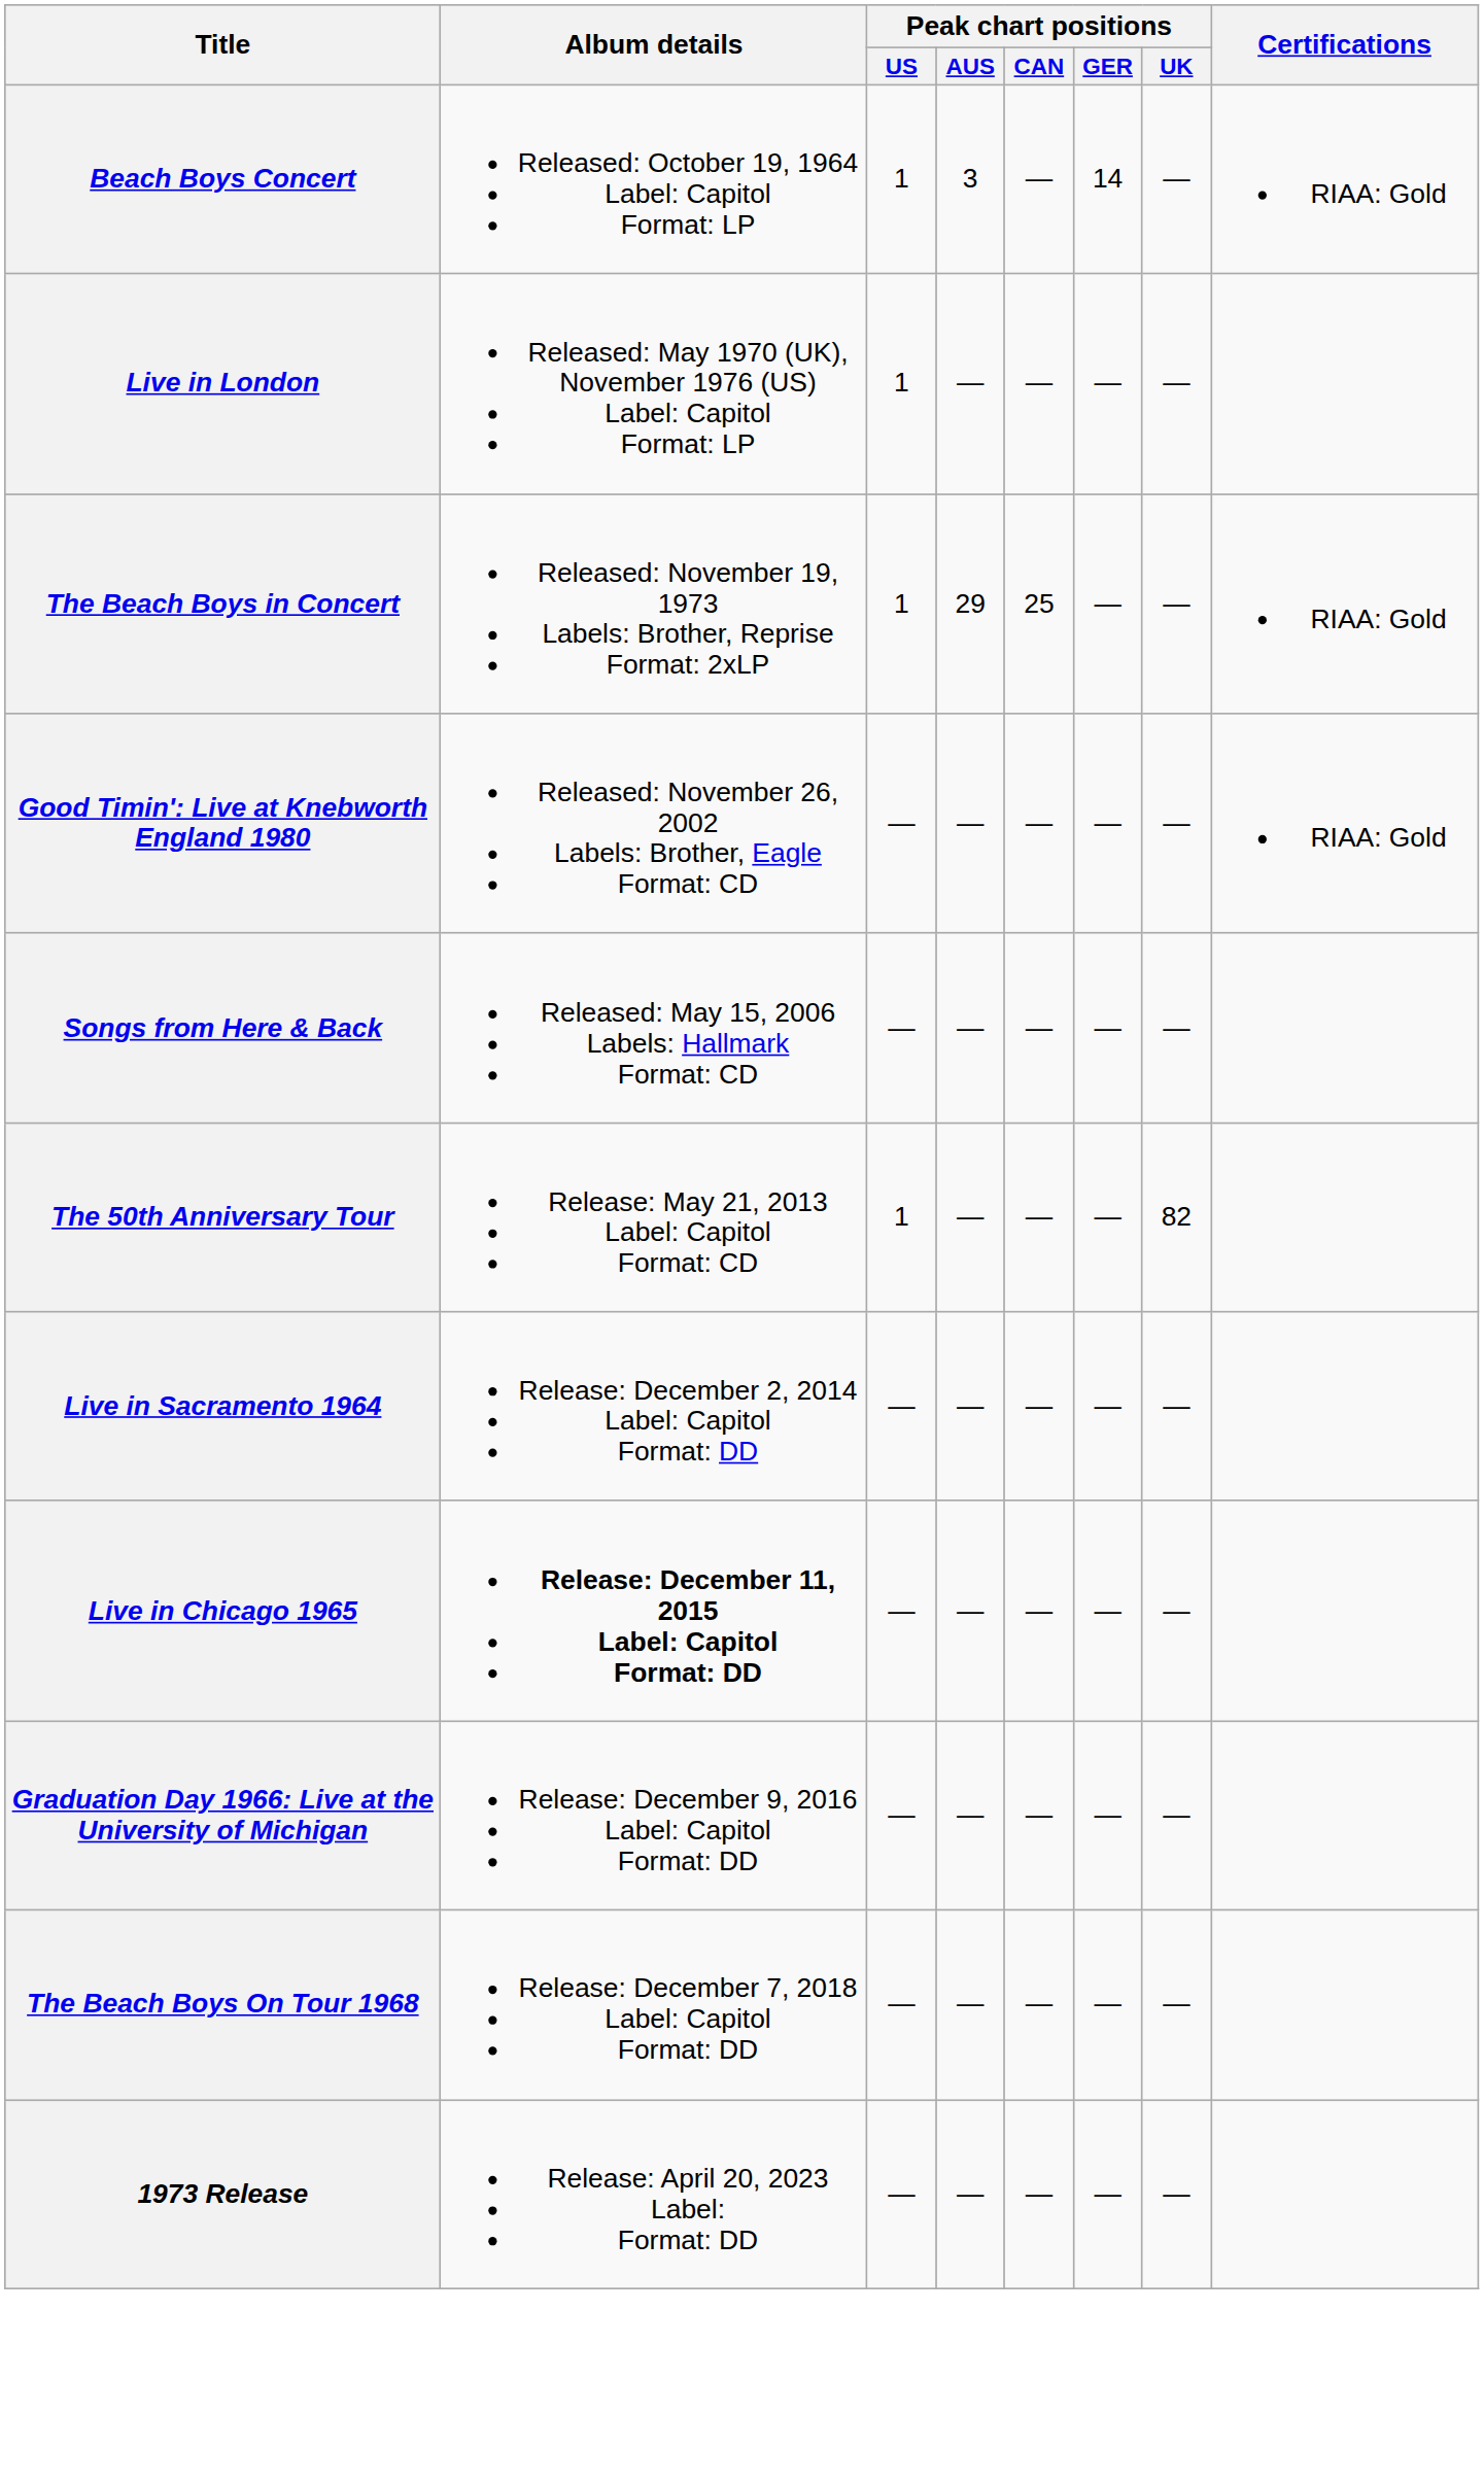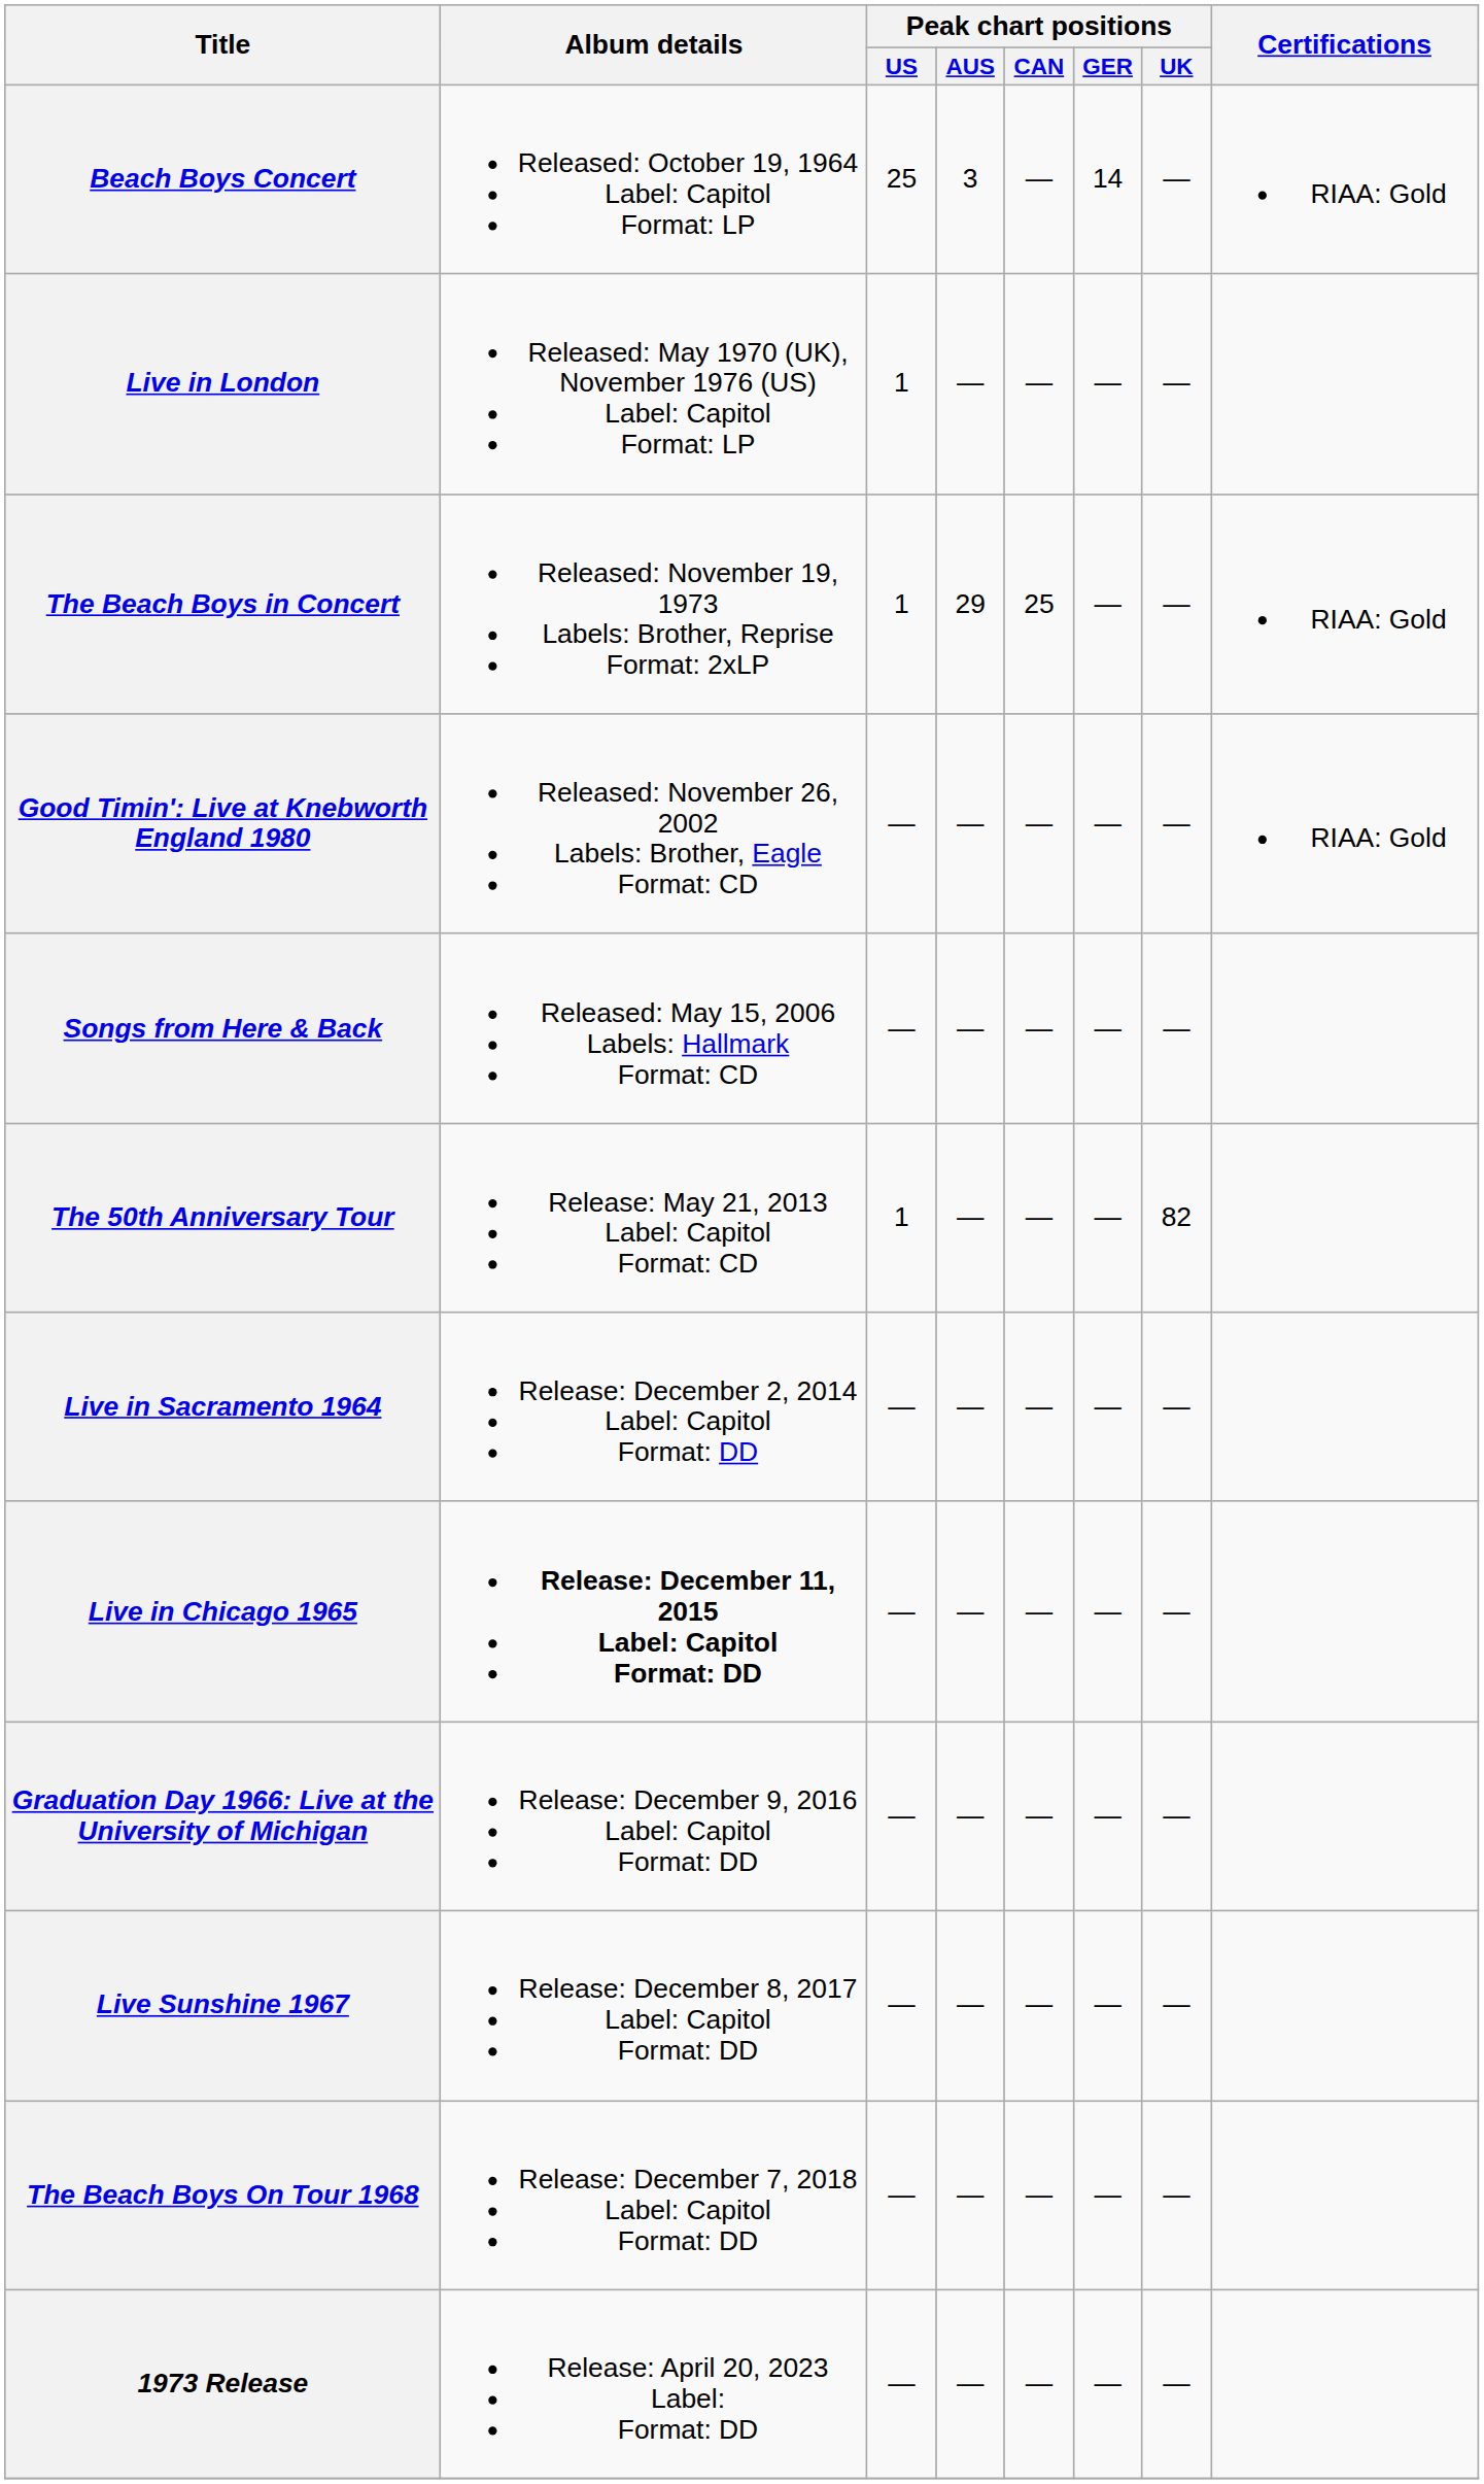Beach Boys Concert | Peak chart positions / US: 1 -> 25
+ row: Live Sunshine 1967 | Release: December 8, 2017 Label: Capitol Format: DD | — | — | — | — | —
